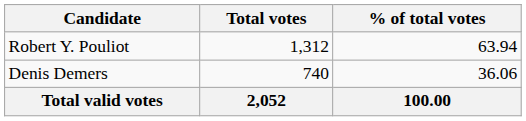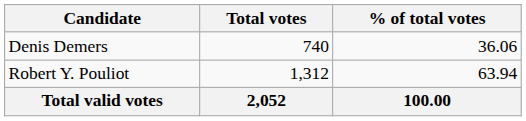rows swapped: Robert Y. Pouliot <-> Denis Demers
